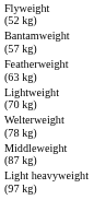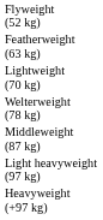- row: Bantamweight (57 kg)
+ row: Heavyweight (+97 kg)
